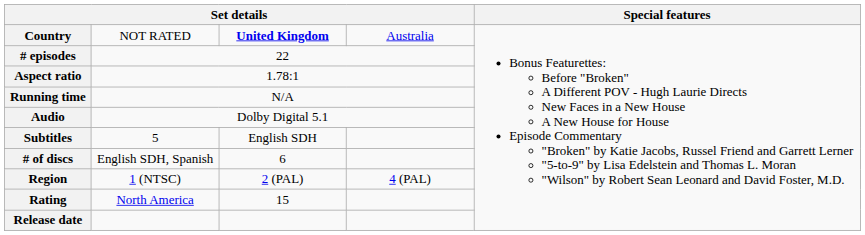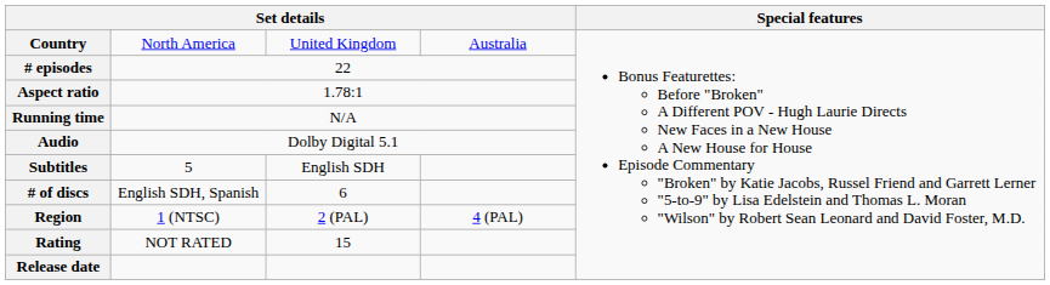Country | column 2: NOT RATED -> North America
Country | column 3: bold -> normal
Rating | column 2: North America -> NOT RATED
